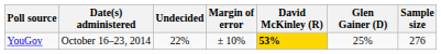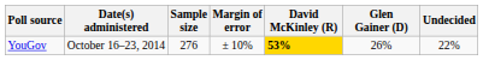columns swapped: Sample size <-> Undecided
YouGov | Glen Gainer (D): 25% -> 26%
